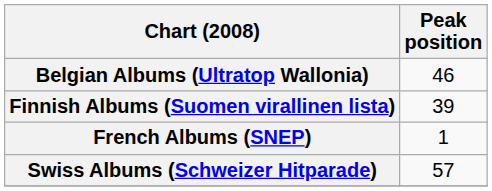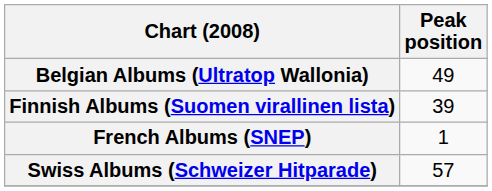Belgian Albums (Ultratop Wallonia) | Peak position: 46 -> 49
